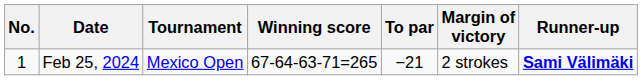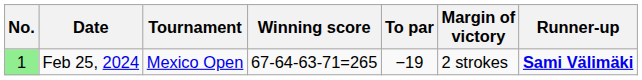Feb 25, 2024 | No.: no background -> lightgreen background
Feb 25, 2024 | To par: −21 -> −19
